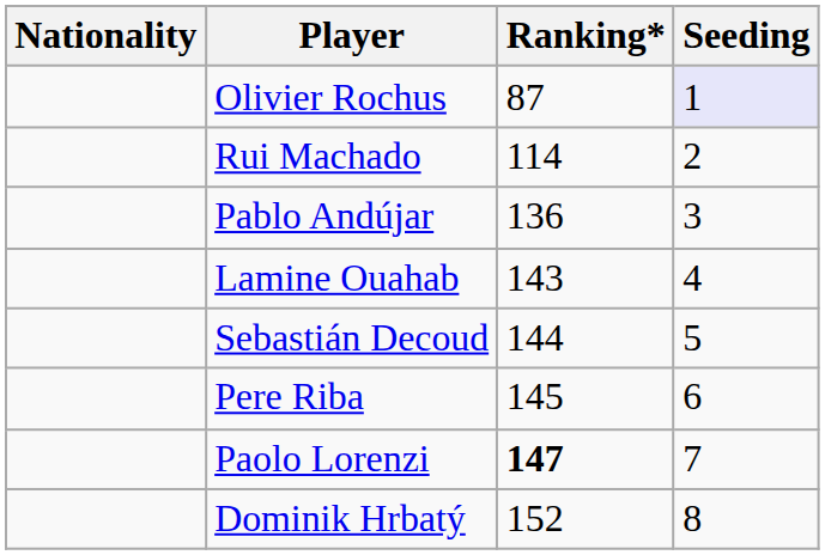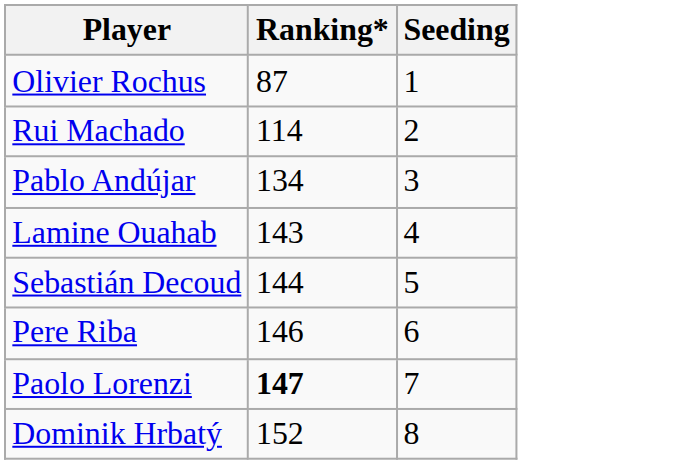- column: Nationality
Olivier Rochus | Seeding: lavender background -> no background
Pablo Andújar | Ranking*: 136 -> 134
Pere Riba | Ranking*: 145 -> 146
